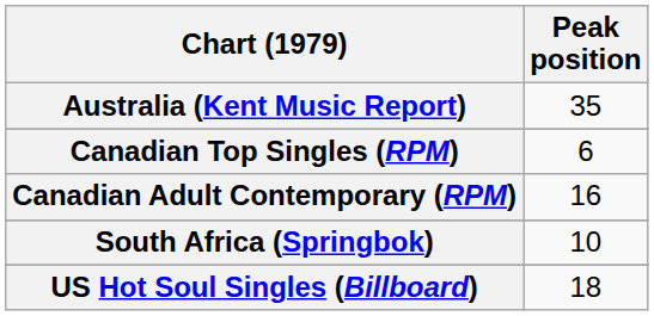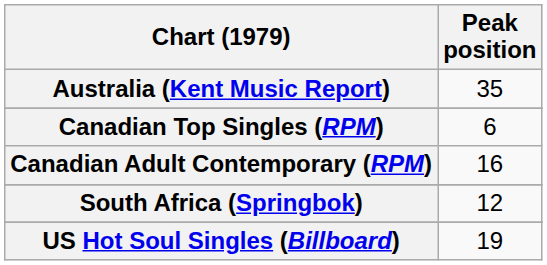South Africa (Springbok) | Peak position: 10 -> 12
US Hot Soul Singles (Billboard) | Peak position: 18 -> 19
